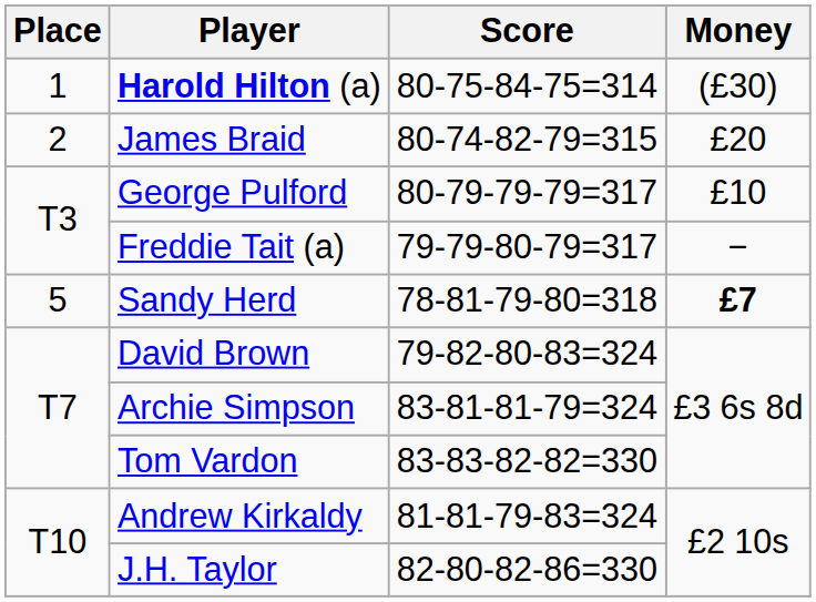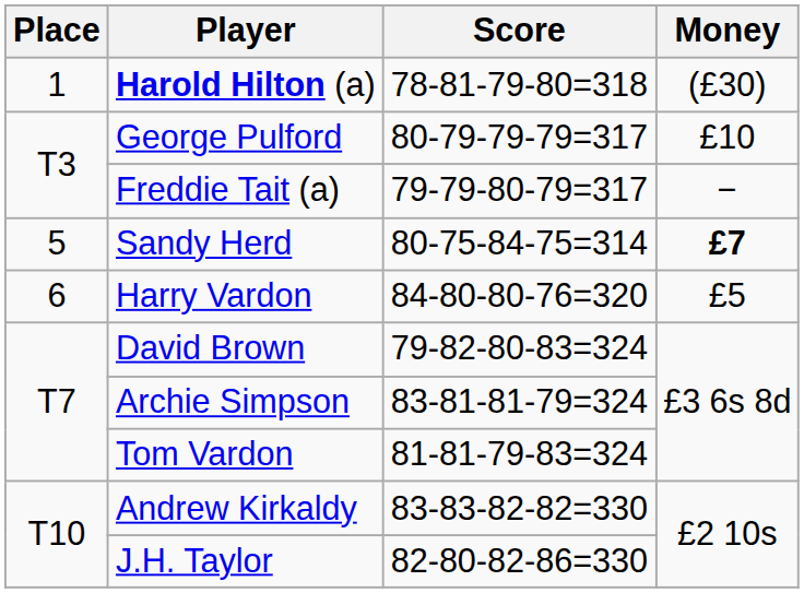Harold Hilton (a) | Score: 80-75-84-75=314 -> 78-81-79-80=318
- row: 2 | James Braid | 80-74-82-79=315 | £20
Sandy Herd | Score: 78-81-79-80=318 -> 80-75-84-75=314
+ row: 6 | Harry Vardon | 84-80-80-76=320 | £5
Tom Vardon | Score: 83-83-82-82=330 -> 81-81-79-83=324
Andrew Kirkaldy | Score: 81-81-79-83=324 -> 83-83-82-82=330
